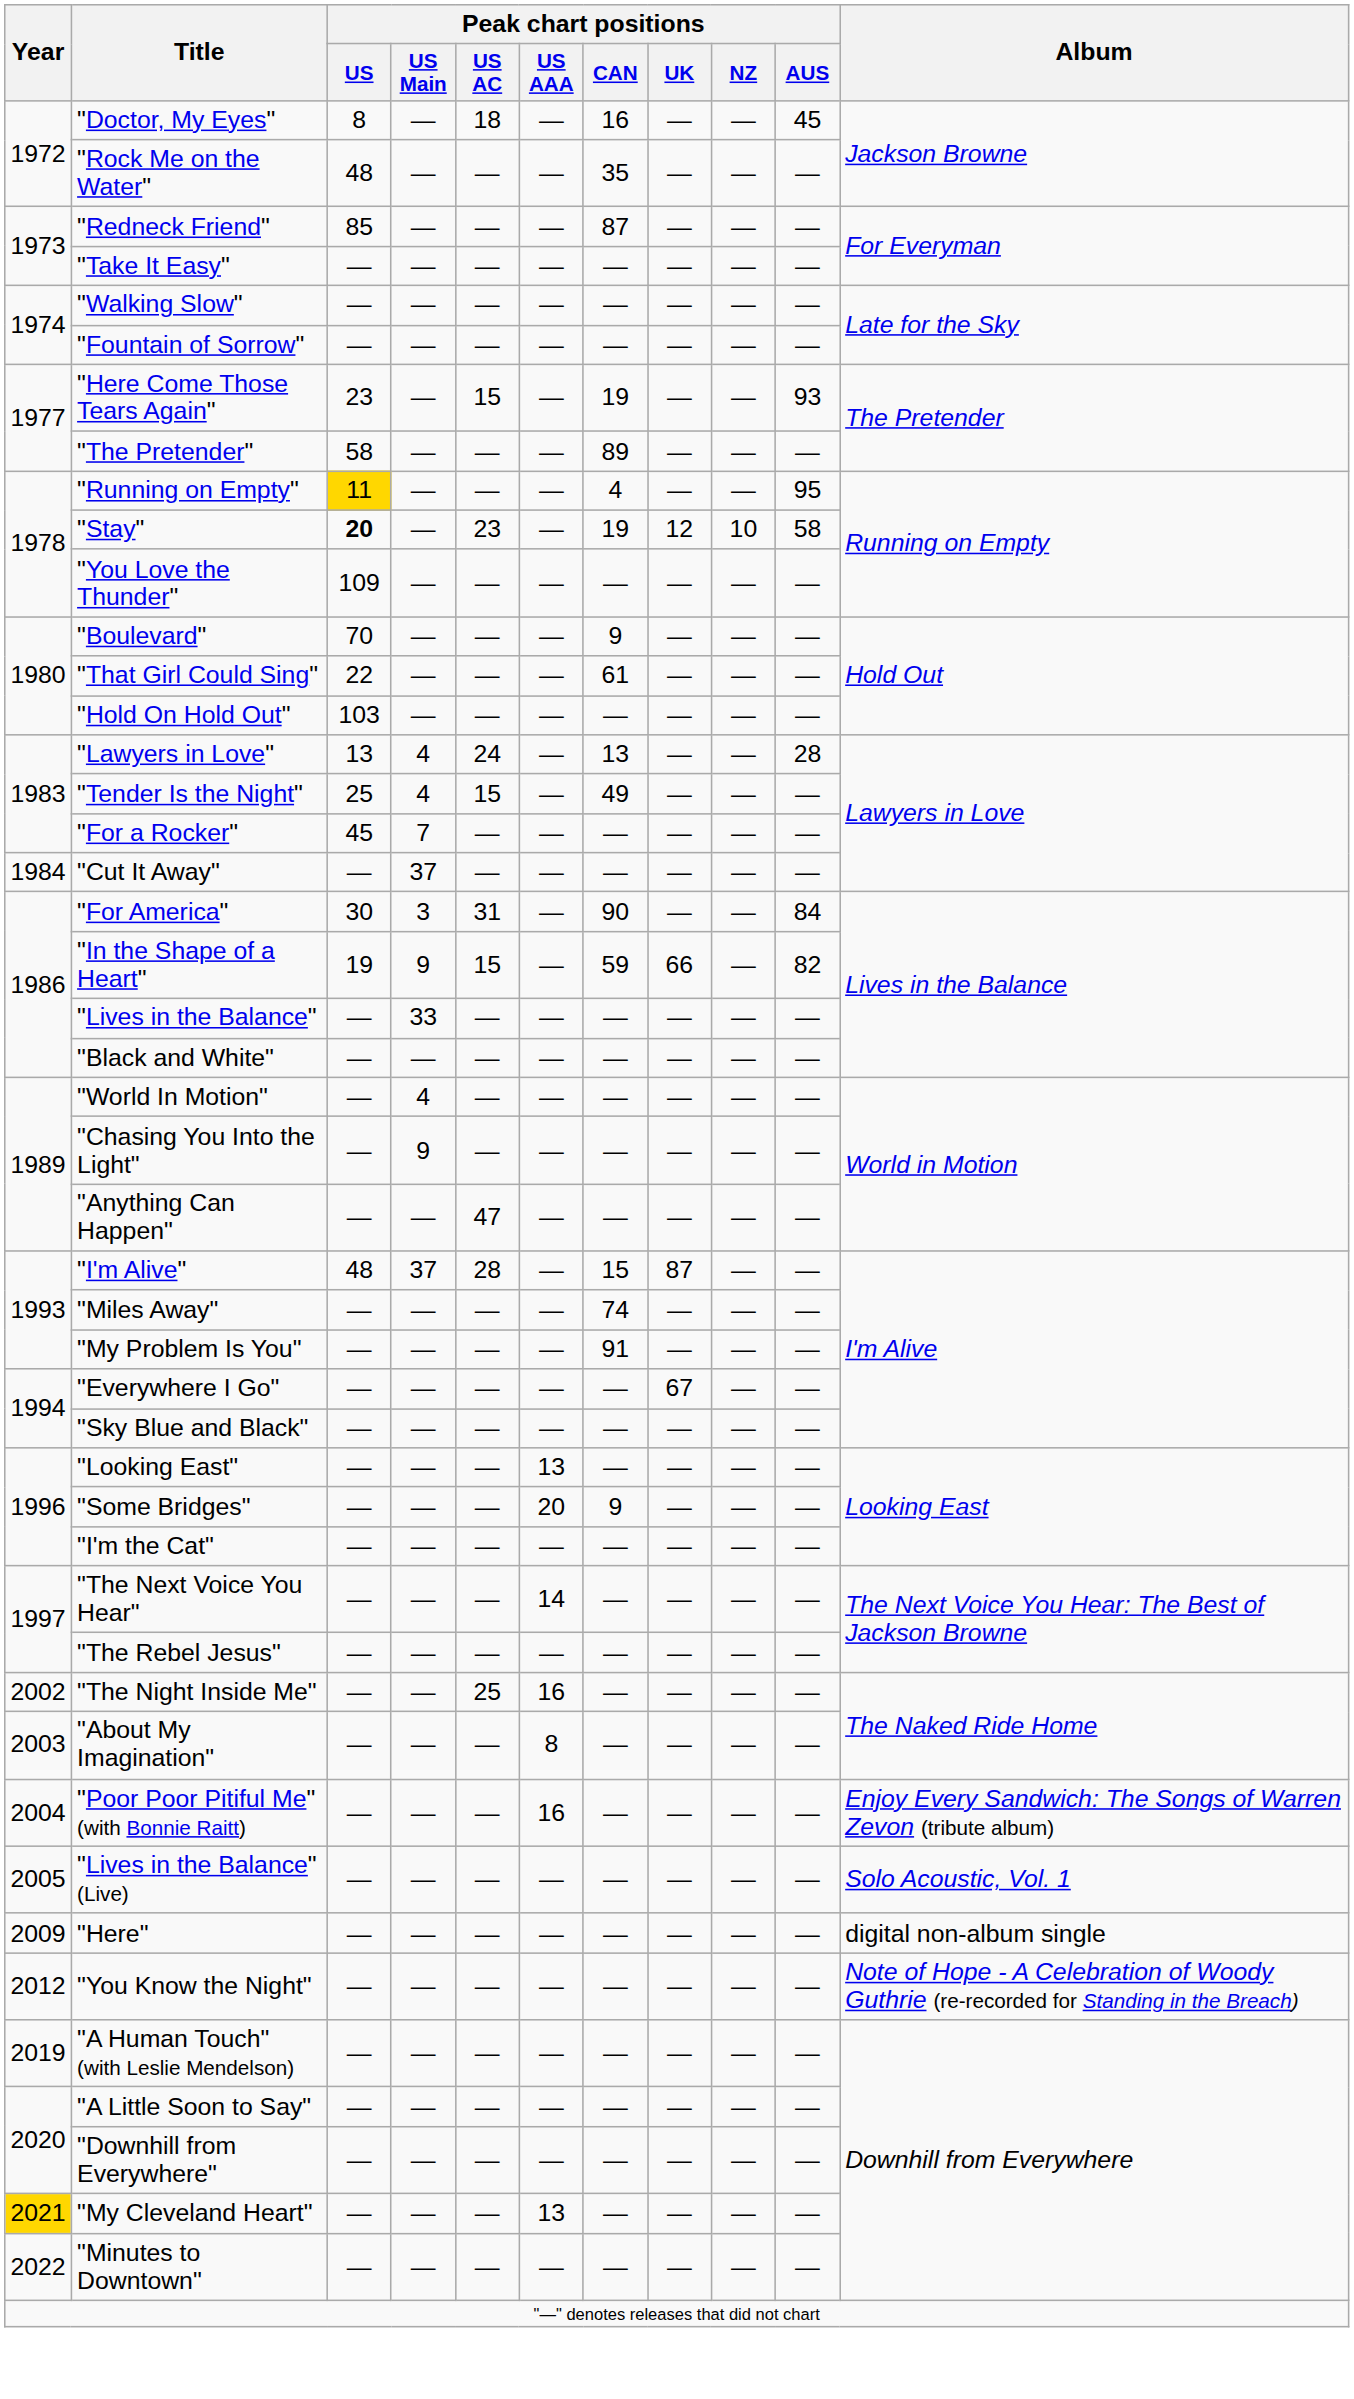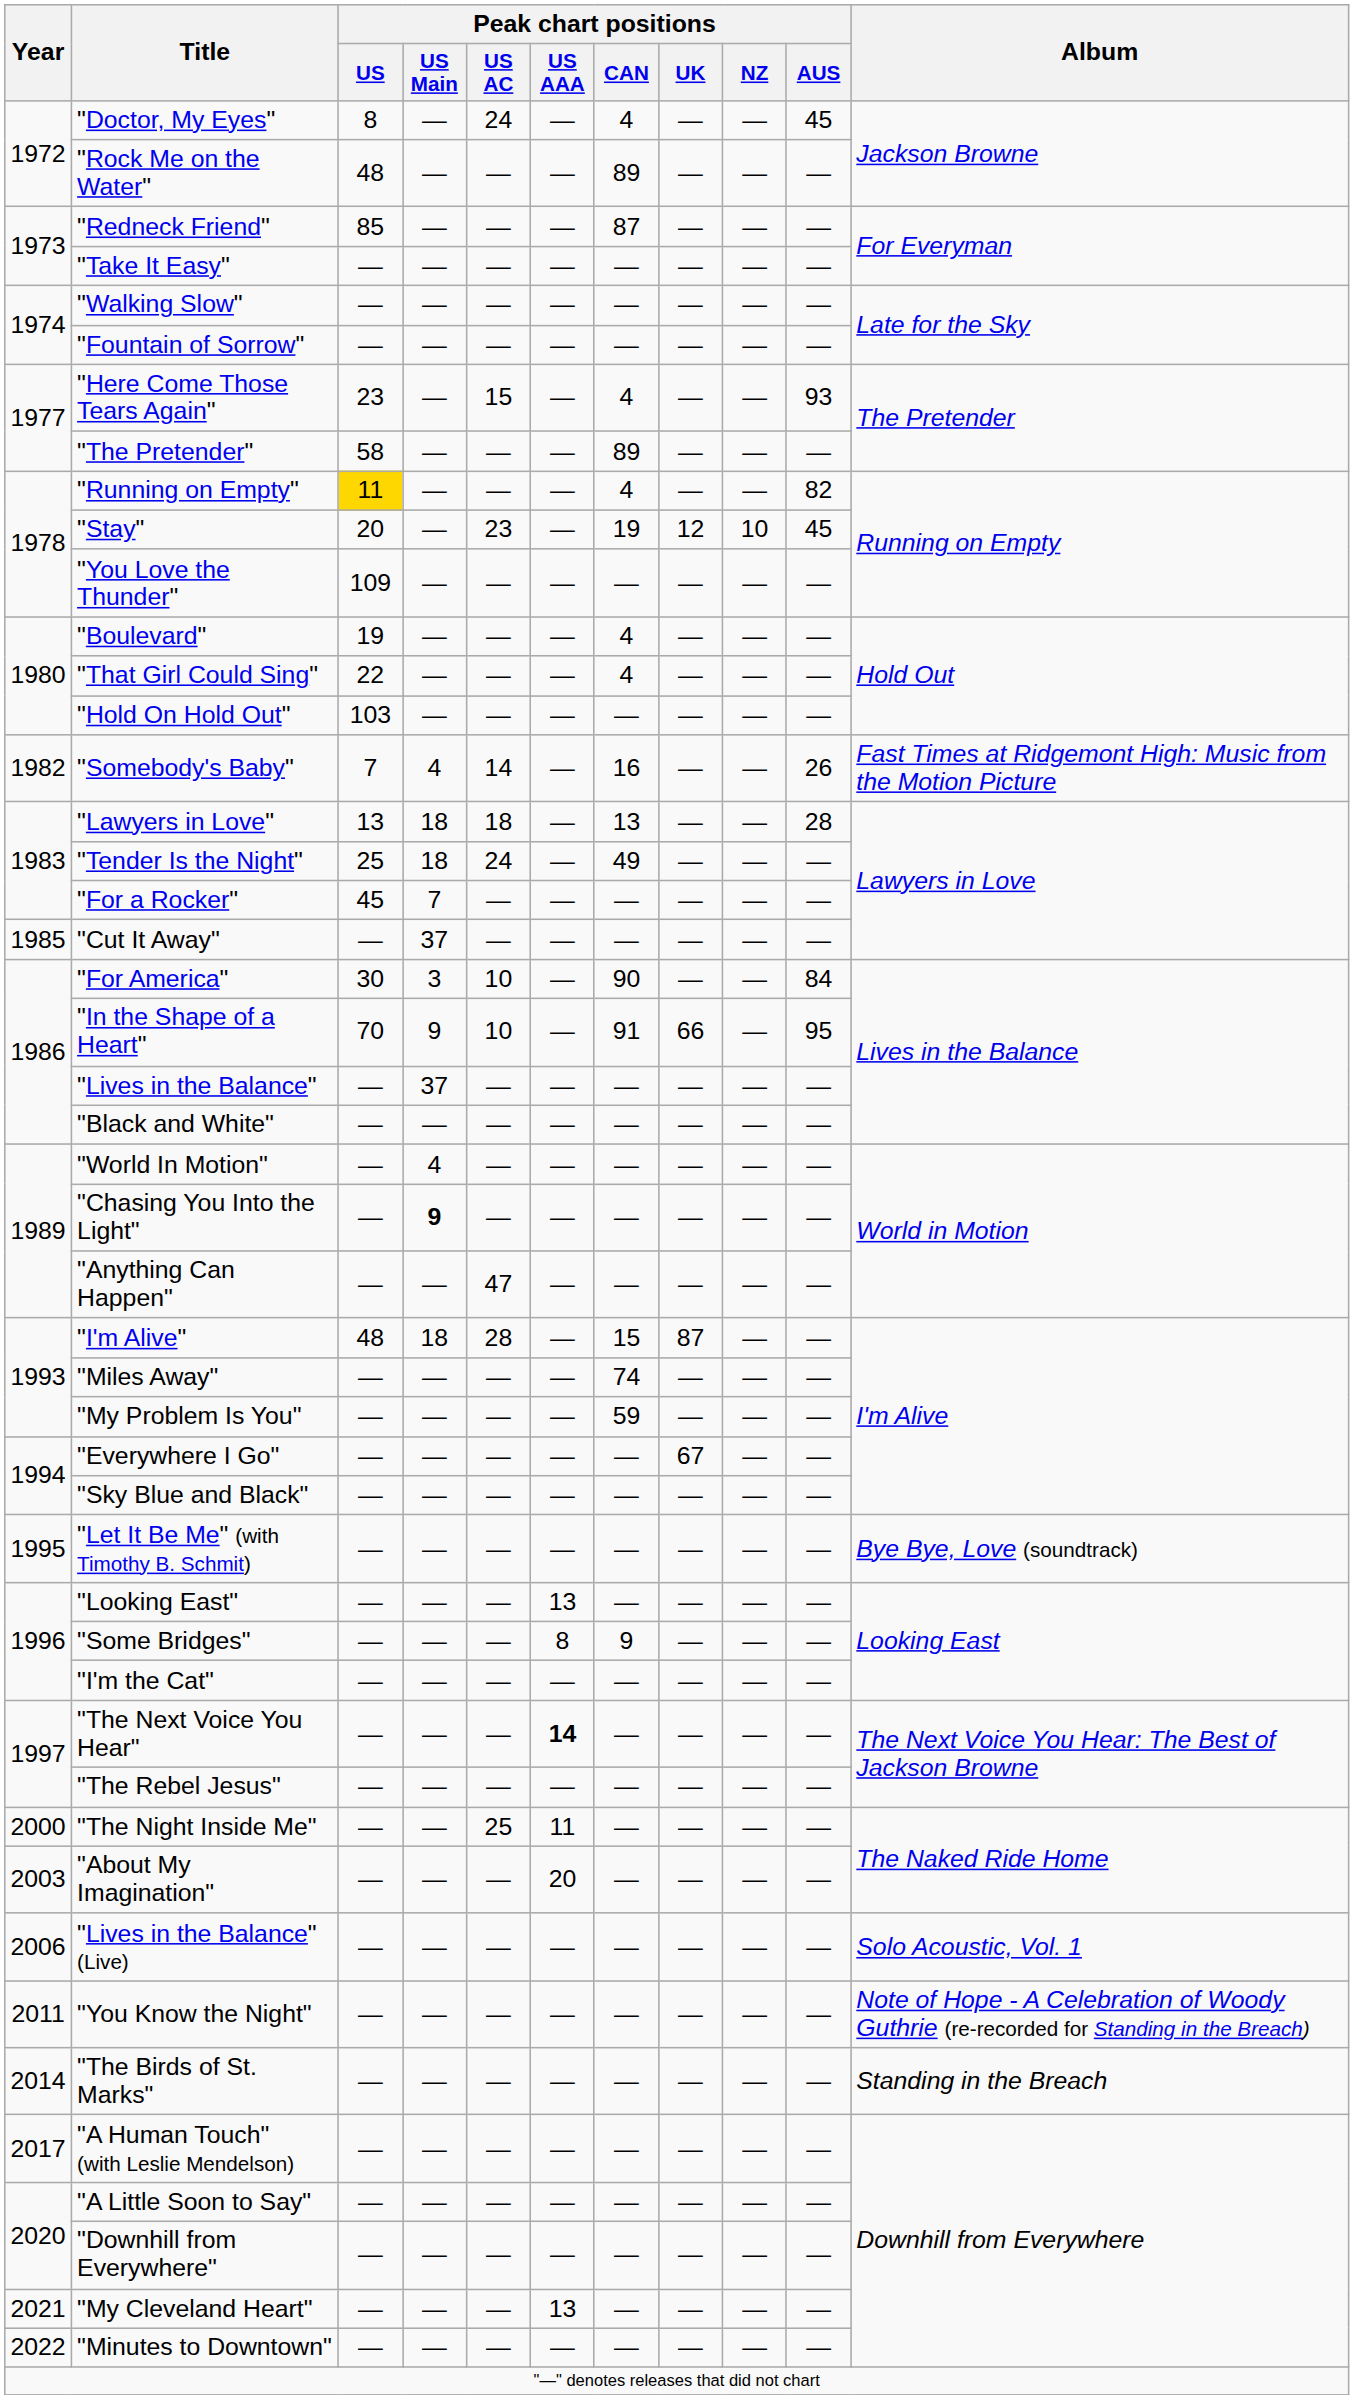"Doctor, My Eyes" | Peak chart positions / US AC: 18 -> 24
"Doctor, My Eyes" | Peak chart positions / CAN: 16 -> 4
"Rock Me on the Water" | Peak chart positions / CAN: 35 -> 89
"Here Come Those Tears Again" | Peak chart positions / CAN: 19 -> 4
"Running on Empty" | Peak chart positions / AUS: 95 -> 82
"Stay" | Peak chart positions / US: bold -> normal
"Stay" | Peak chart positions / AUS: 58 -> 45
"Boulevard" | Peak chart positions / US: 70 -> 19
"Boulevard" | Peak chart positions / CAN: 9 -> 4
"That Girl Could Sing" | Peak chart positions / CAN: 61 -> 4
+ row: 1982 | "Somebody's Baby" | 7 | 4 | 14 | — | 16 | — | — | 26 | Fast Times at Ridgemont High: Music from the Motion Picture
"Lawyers in Love" | Peak chart positions / US Main: 4 -> 18
"Lawyers in Love" | Peak chart positions / US AC: 24 -> 18
"Tender Is the Night" | Peak chart positions / US Main: 4 -> 18
"Tender Is the Night" | Peak chart positions / US AC: 15 -> 24
"Cut It Away" | Year: 1984 -> 1985
"For America" | Peak chart positions / US AC: 31 -> 10
"In the Shape of a Heart" | Peak chart positions / US: 19 -> 70
"In the Shape of a Heart" | Peak chart positions / US AC: 15 -> 10
"In the Shape of a Heart" | Peak chart positions / CAN: 59 -> 91
"In the Shape of a Heart" | Peak chart positions / AUS: 82 -> 95
"Lives in the Balance" | Peak chart positions / US Main: 33 -> 37
"Chasing You Into the Light" | Peak chart positions / US Main: normal -> bold
"I'm Alive" | Peak chart positions / US Main: 37 -> 18
"My Problem Is You" | Peak chart positions / CAN: 91 -> 59
+ row: 1995 | "Let It Be Me" (with Timothy B. Schmit) | — | — | — | — | — | — | — | — | Bye Bye, Love (soundtrack)
"Some Bridges" | Peak chart positions / US AAA: 20 -> 8
"The Next Voice You Hear" | Peak chart positions / US AAA: normal -> bold
"The Night Inside Me" | Year: 2002 -> 2000
"The Night Inside Me" | Peak chart positions / US AAA: 16 -> 11
"About My Imagination" | Peak chart positions / US AAA: 8 -> 20
- row: 2004 | "Poor Poor Pitiful Me" (with Bonnie Raitt) | — | — | — | 16 | — | — | — | — | Enjoy Every Sandwich: The Songs of Warren Zevon (tribute album)
"Lives in the Balance" (Live) | Year: 2005 -> 2006
- row: 2009 | "Here" | — | — | — | — | — | — | — | — | digital non-album single
"You Know the Night" | Year: 2012 -> 2011
+ row: 2014 | "The Birds of St. Marks" | — | — | — | — | — | — | — | — | Standing in the Breach
"A Human Touch" (with Leslie Mendelson) | Year: 2019 -> 2017
"My Cleveland Heart" | Year: gold background -> no background
